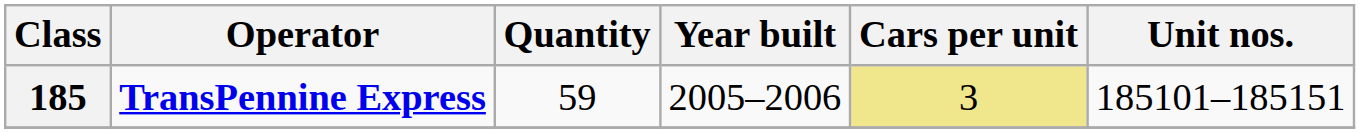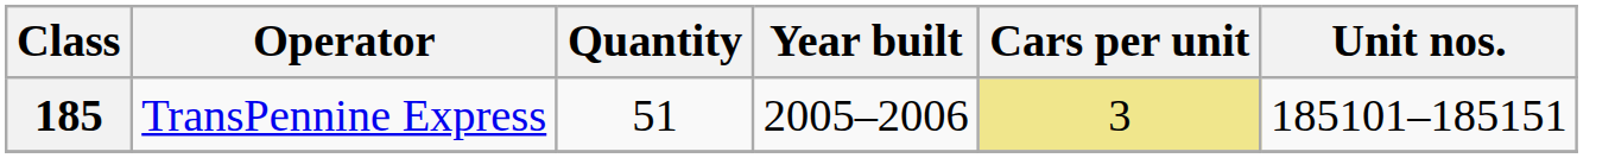185 | Operator: bold -> normal
185 | Quantity: 59 -> 51
